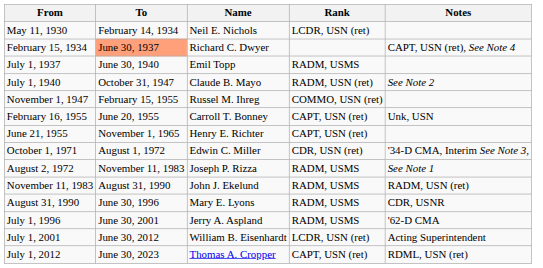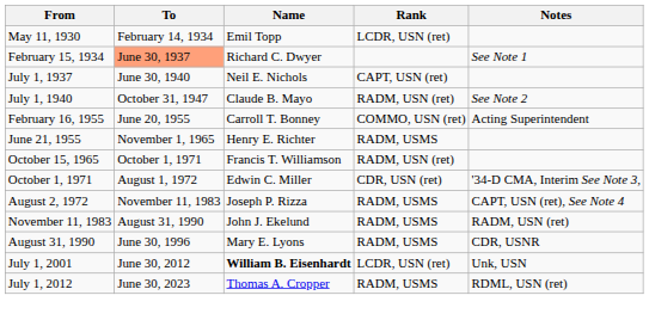May 11, 1930 | Name: Neil E. Nichols -> Emil Topp
February 15, 1934 | Notes: CAPT, USN (ret), See Note 4 -> See Note 1
July 1, 1937 | Name: Emil Topp -> Neil E. Nichols
July 1, 1937 | Rank: RADM, USMS -> CAPT, USN (ret)
- row: November 1, 1947 | February 15, 1955 | Russel M. Ihreg | COMMO, USN (ret)
February 16, 1955 | Rank: CAPT, USN (ret) -> COMMO, USN (ret)
February 16, 1955 | Notes: Unk, USN -> Acting Superintendent
June 21, 1955 | Rank: CAPT, USN (ret) -> RADM, USMS
+ row: October 15, 1965 | October 1, 1971 | Francis T. Williamson | RADM, USN (ret)
August 2, 1972 | Notes: See Note 1 -> CAPT, USN (ret), See Note 4
- row: July 1, 1996 | June 30, 2001 | Jerry A. Aspland | RADM, USMS | '62-D CMA
July 1, 2001 | Name: normal -> bold
July 1, 2001 | Notes: Acting Superintendent -> Unk, USN
July 1, 2012 | Rank: CAPT, USN (ret) -> RADM, USMS
